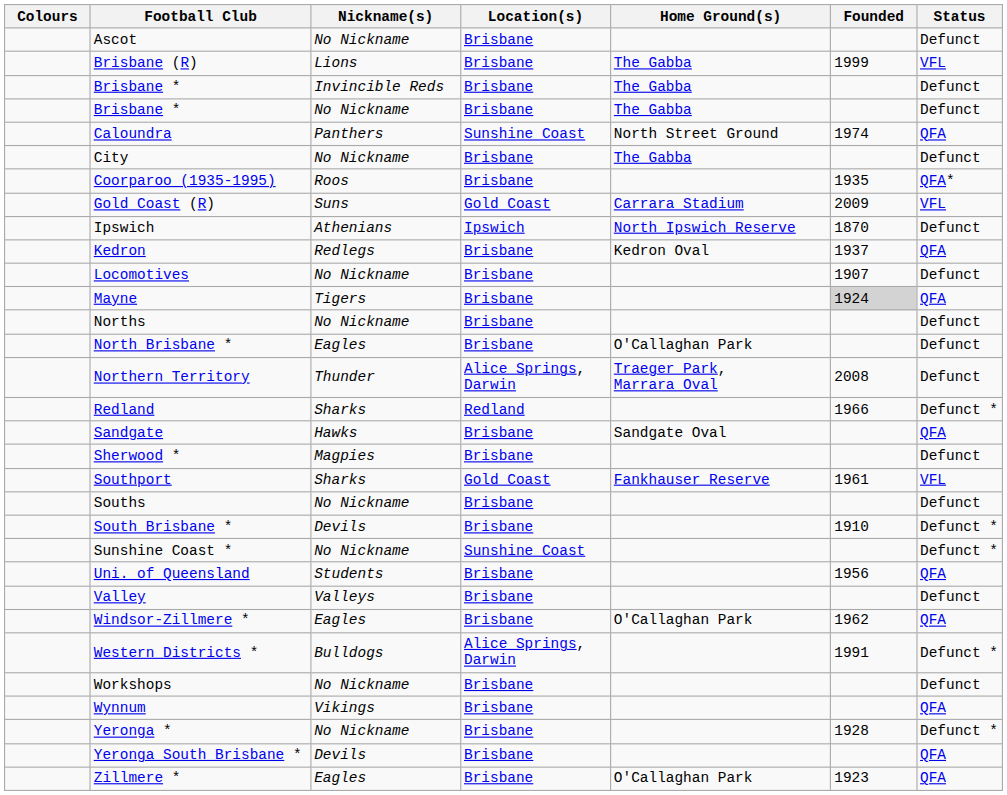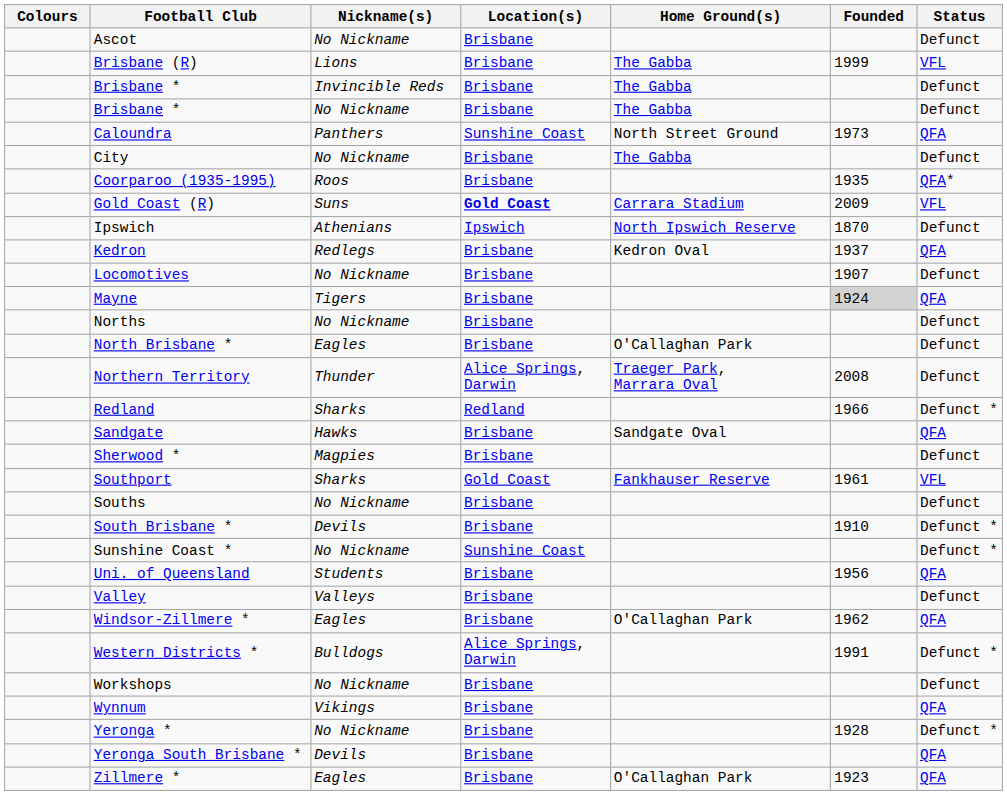Caloundra | Founded: 1974 -> 1973
Gold Coast (R) | Location(s): normal -> bold
